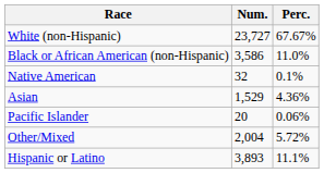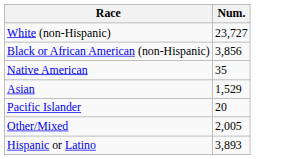- column: Perc. | 67.67% | 11.0% | 0.1% | 4.36% | 0.06% | 5.72% | 11.1%
Black or African American (non-Hispanic) | Num.: 3,586 -> 3,856
Native American | Num.: 32 -> 35
Other/Mixed | Num.: 2,004 -> 2,005
